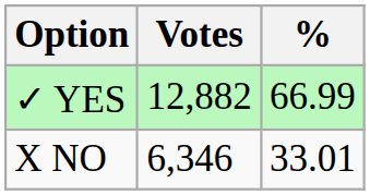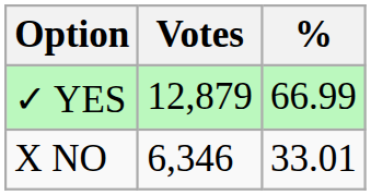✓ YES | Votes: 12,882 -> 12,879
